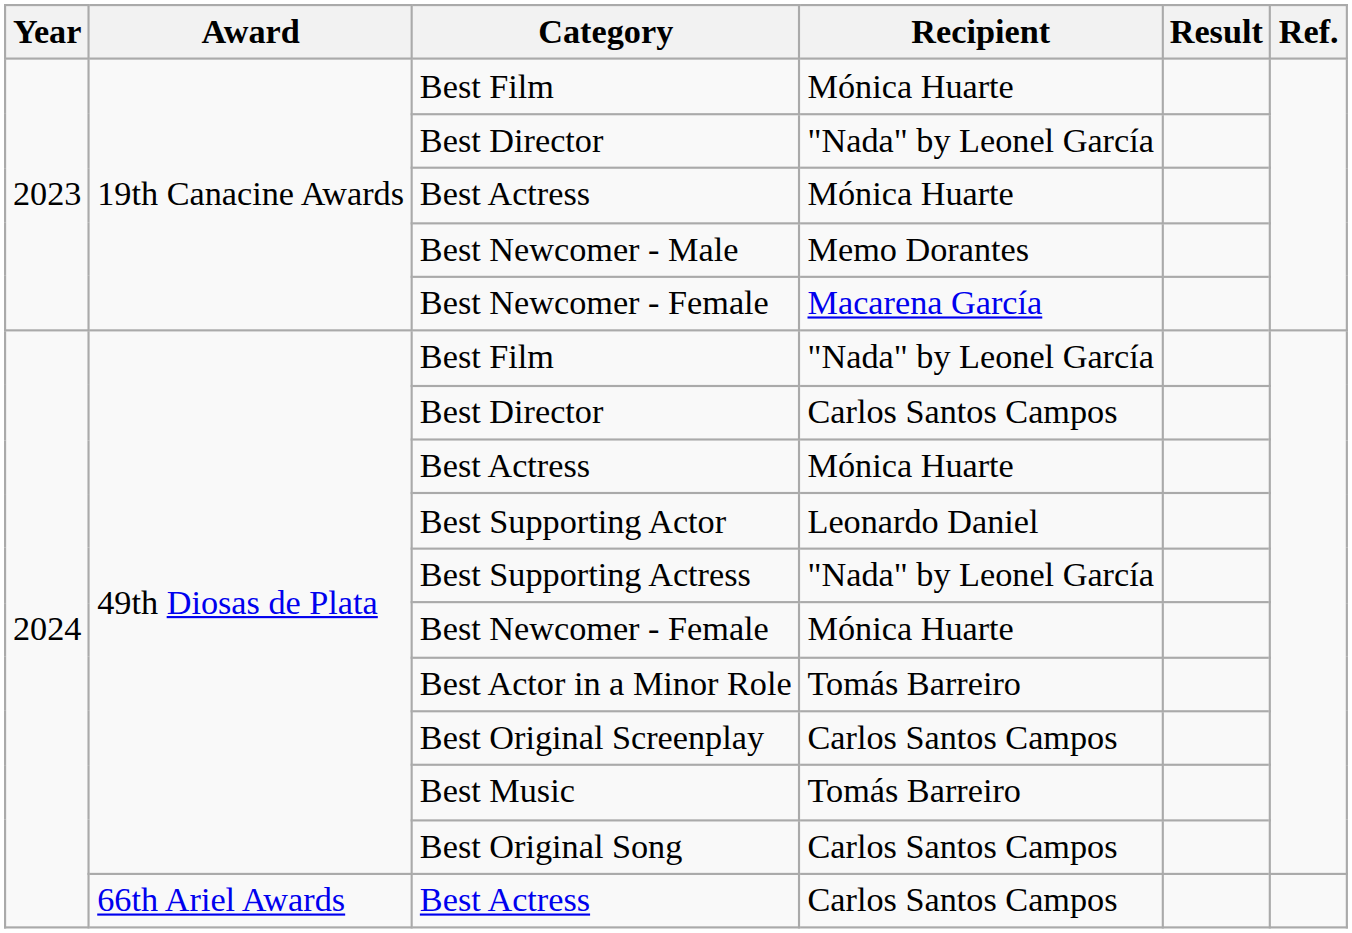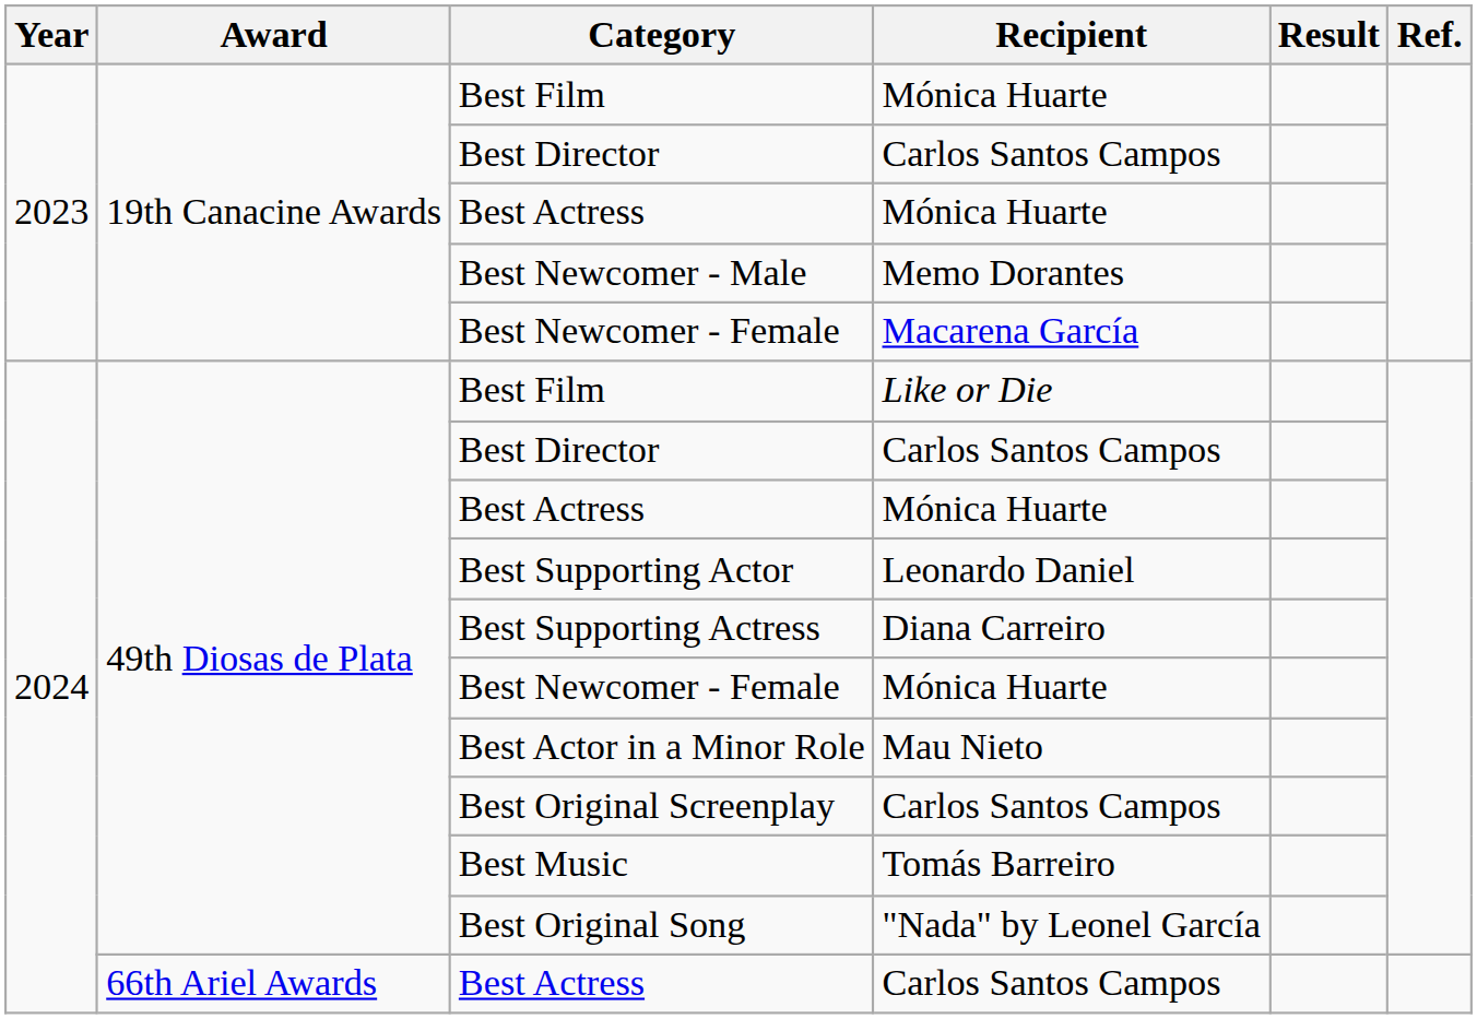19th Canacine Awards / Best Director | Recipient: "Nada" by Leonel García -> Carlos Santos Campos
49th Diosas de Plata / Best Film | Recipient: "Nada" by Leonel García -> Like or Die
Best Supporting Actress | Recipient: "Nada" by Leonel García -> Diana Carreiro
Best Actor in a Minor Role | Recipient: Tomás Barreiro -> Mau Nieto
Best Original Song | Recipient: Carlos Santos Campos -> "Nada" by Leonel García
